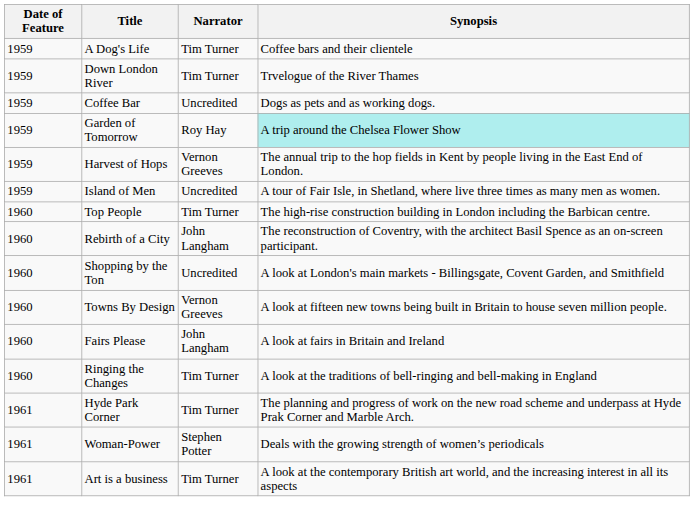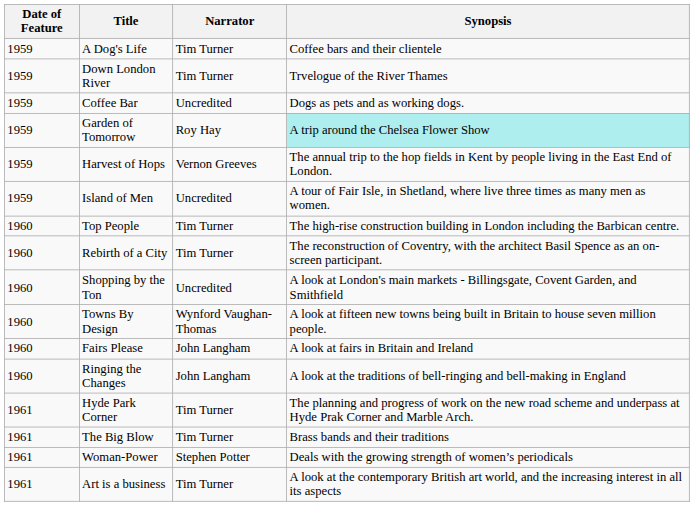Rebirth of a City | Narrator: John Langham -> Tim Turner
Towns By Design | Narrator: Vernon Greeves -> Wynford Vaughan-Thomas
Ringing the Changes | Narrator: Tim Turner -> John Langham
+ row: 1961 | The Big Blow | Tim Turner | Brass bands and their traditions
